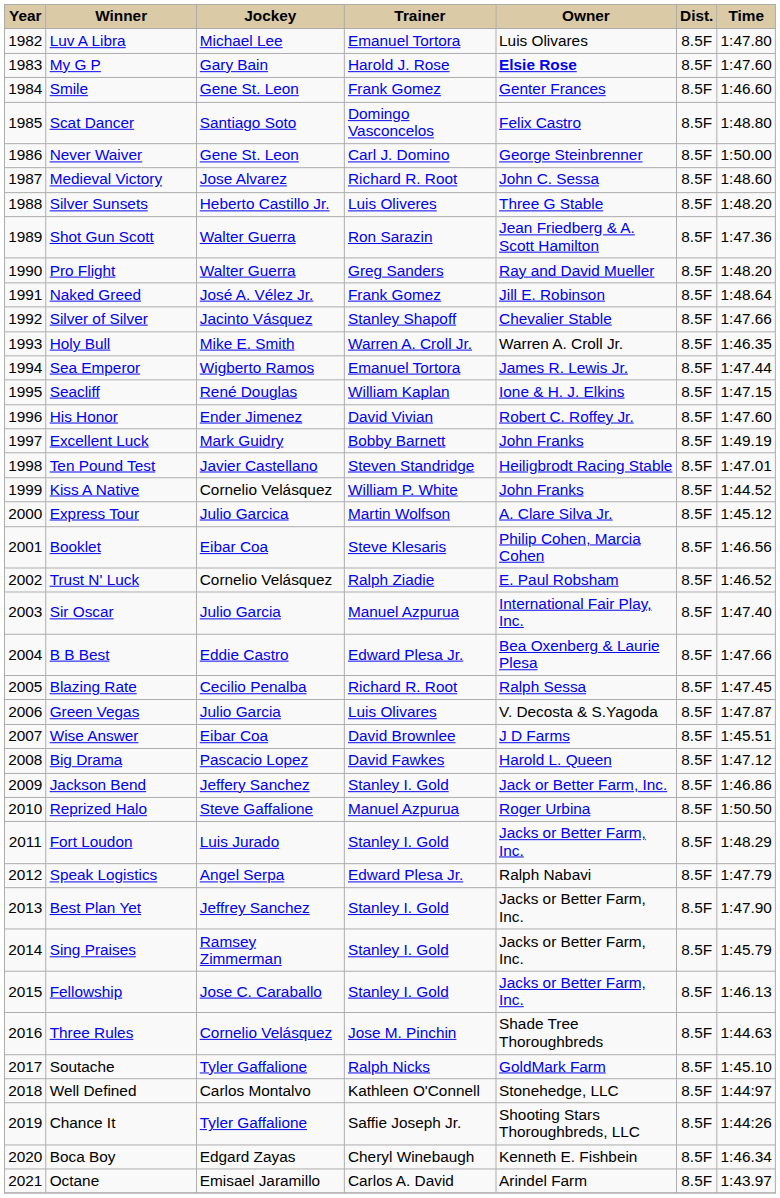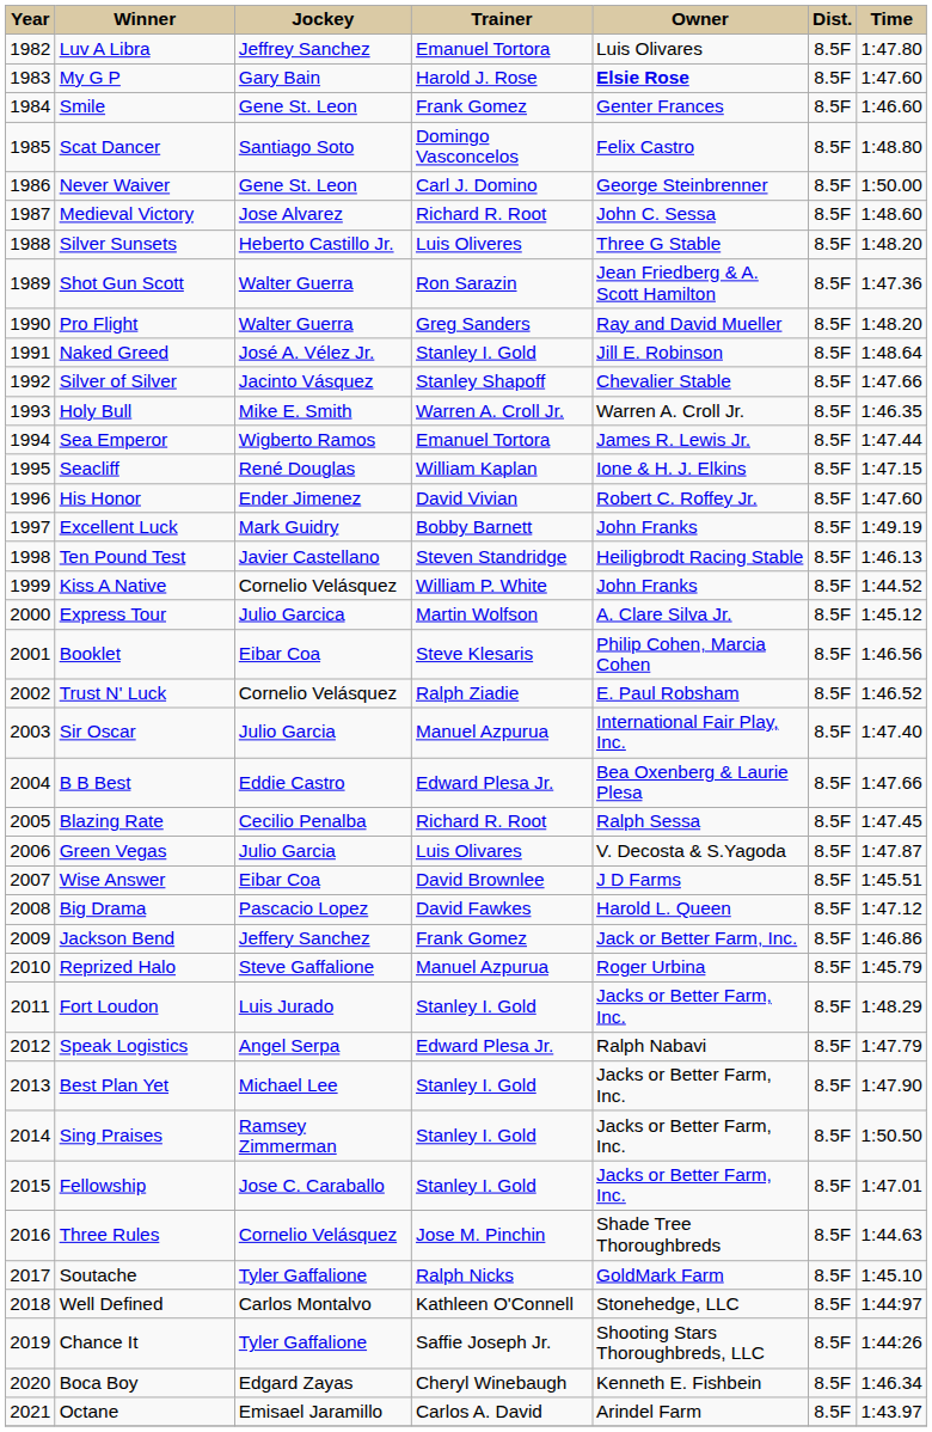Luv A Libra | Jockey: Michael Lee -> Jeffrey Sanchez
Naked Greed | Trainer: Frank Gomez -> Stanley I. Gold
Ten Pound Test | Time: 1:47.01 -> 1:46.13
Jackson Bend | Trainer: Stanley I. Gold -> Frank Gomez
Reprized Halo | Time: 1:50.50 -> 1:45.79
Best Plan Yet | Jockey: Jeffrey Sanchez -> Michael Lee
Sing Praises | Time: 1:45.79 -> 1:50.50
Fellowship | Time: 1:46.13 -> 1:47.01
